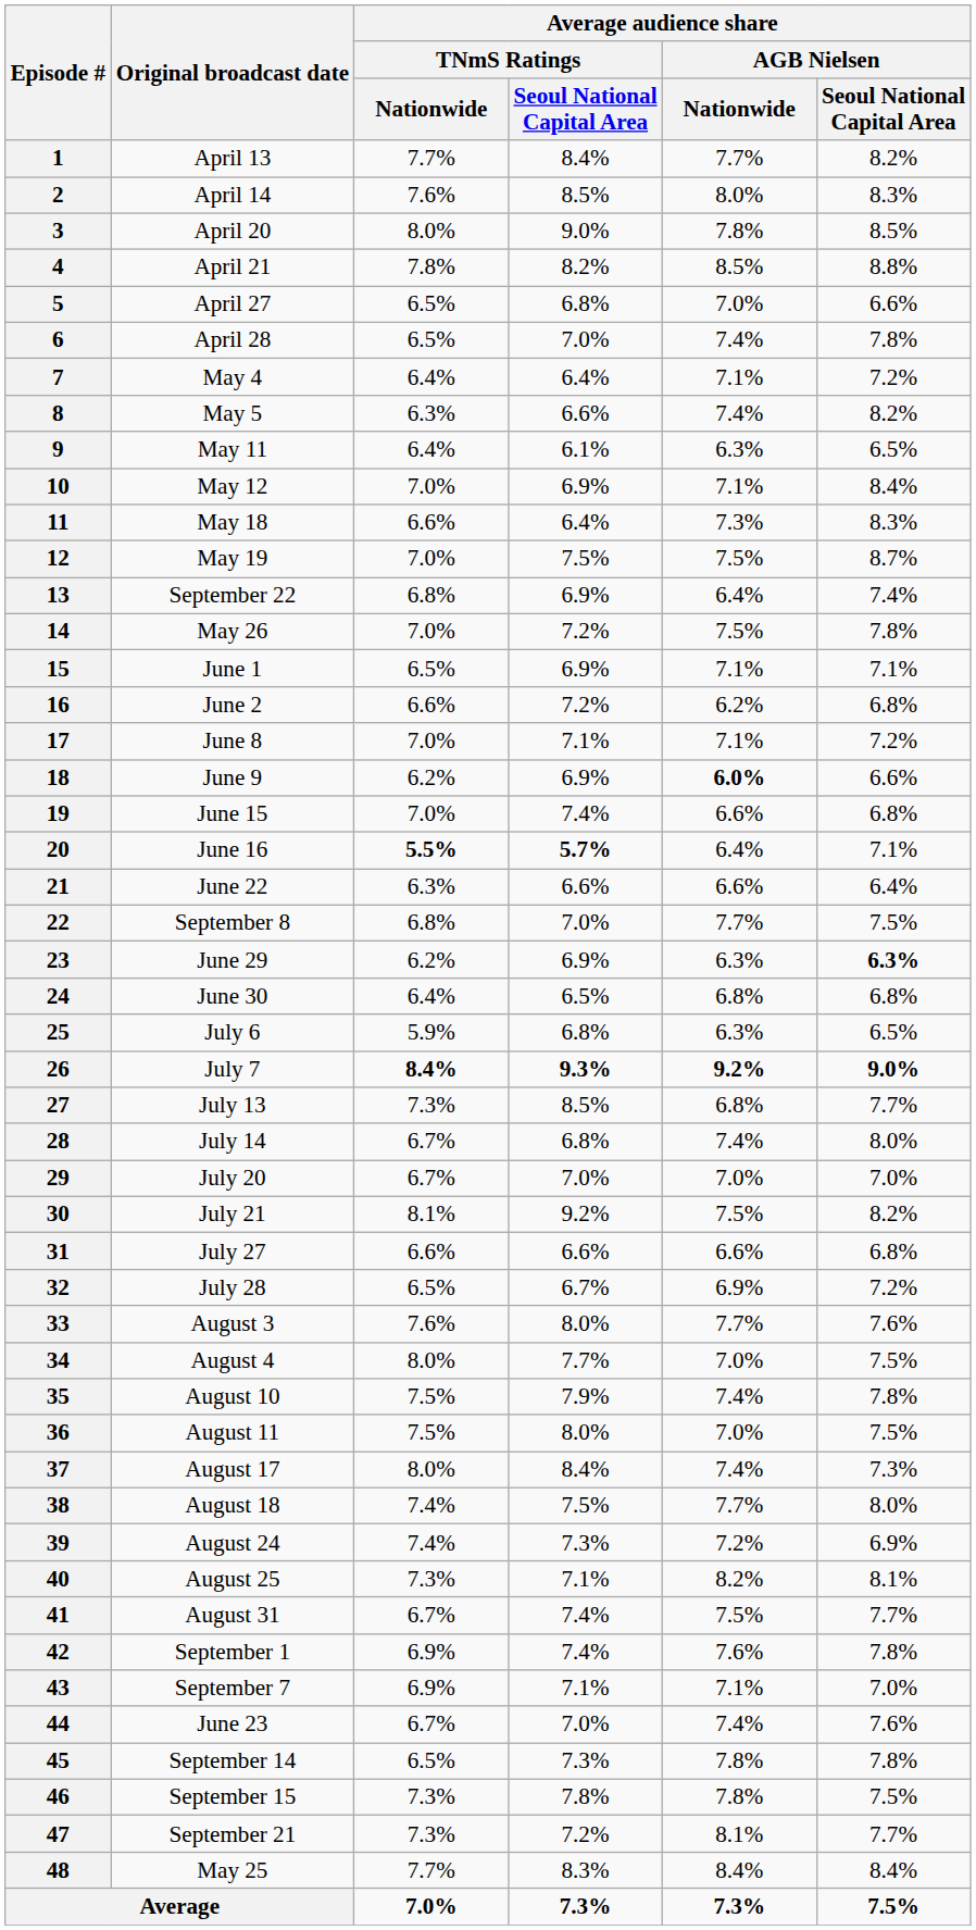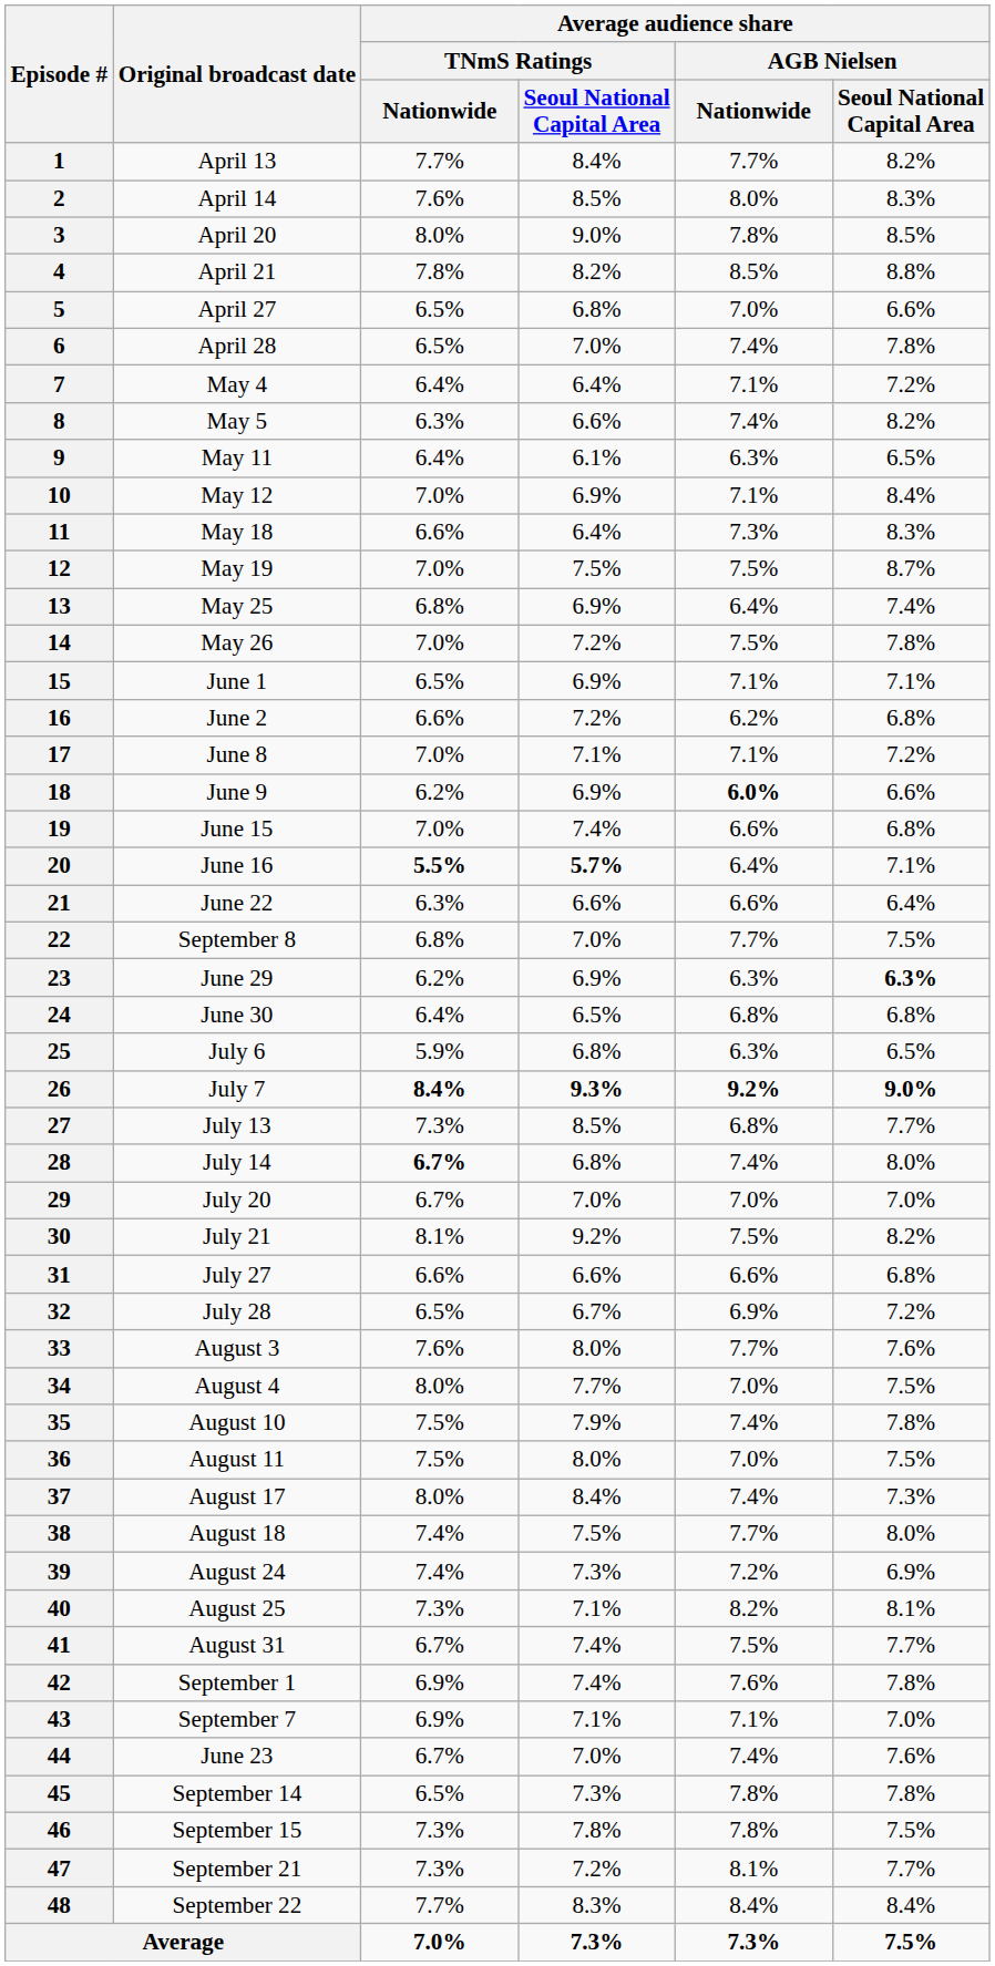13 | Original broadcast date: September 22 -> May 25
28 | Average audience share / TNmS Ratings / Nationwide: normal -> bold
48 | Original broadcast date: May 25 -> September 22
